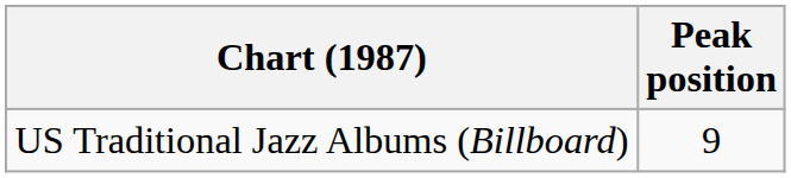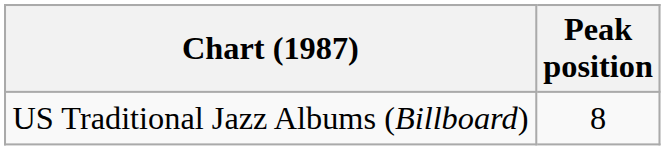US Traditional Jazz Albums (Billboard) | Peak position: 9 -> 8
